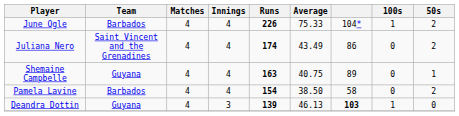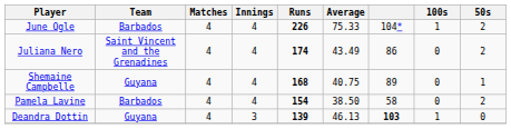Shemaine Campbelle | Runs: 163 -> 168
